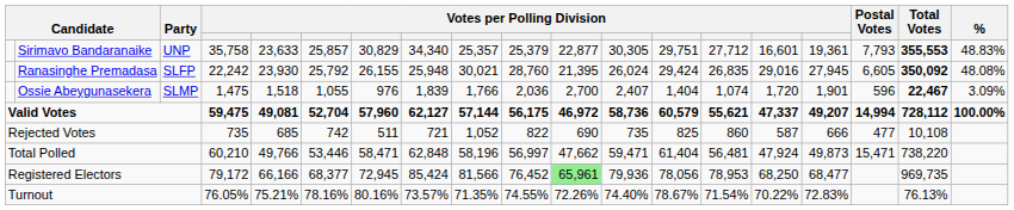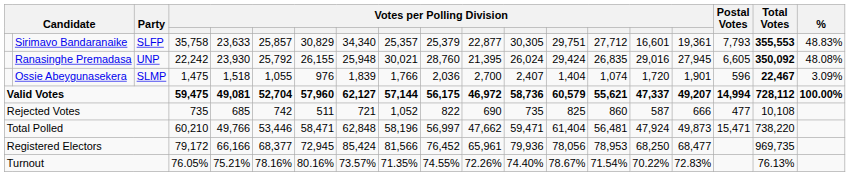Sirimavo Bandaranaike | Party: UNP -> SLFP
Ranasinghe Premadasa | Party: SLFP -> UNP
Registered Electors | column 11: lightgreen background -> no background
